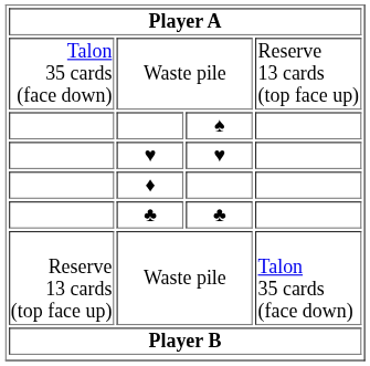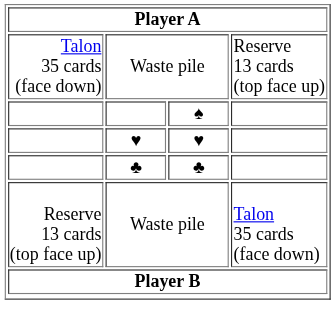- row: ♦
